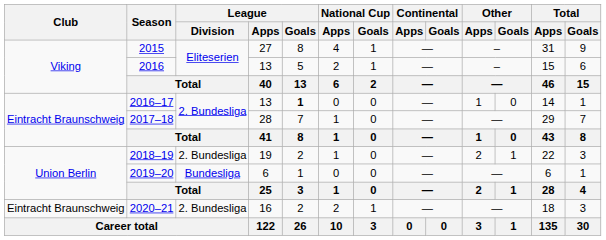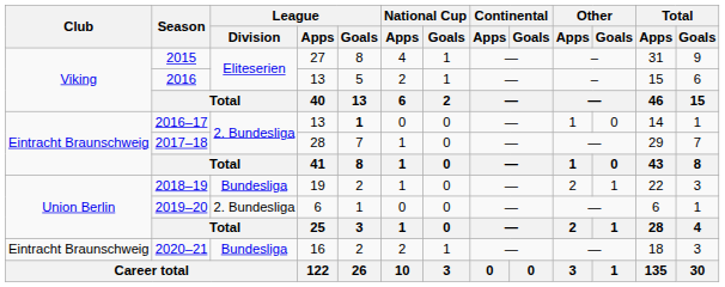2018–19 | League / Division: 2. Bundesliga -> Bundesliga
2019–20 | League / Division: Bundesliga -> 2. Bundesliga
2020–21 | League / Division: 2. Bundesliga -> Bundesliga
